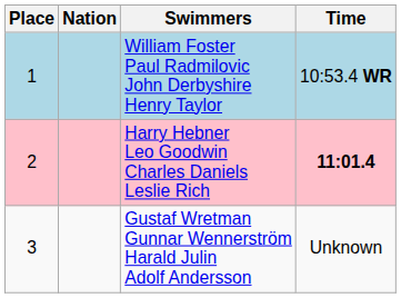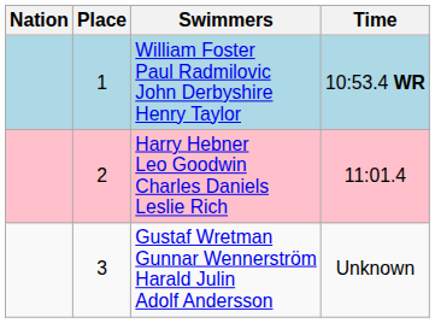columns swapped: Place <-> Nation
Harry Hebner Leo Goodwin Charles Daniels Leslie Rich | Time: bold -> normal
